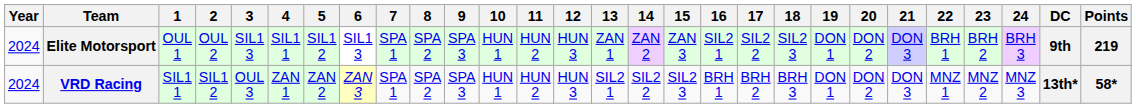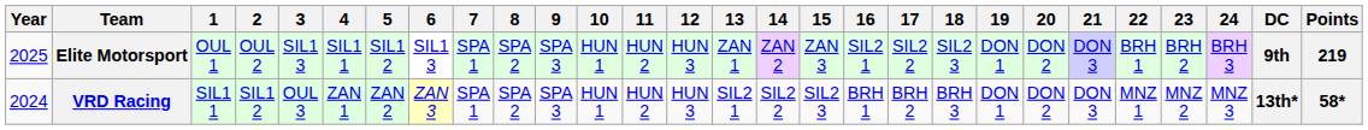Elite Motorsport | Year: 2024 -> 2025
